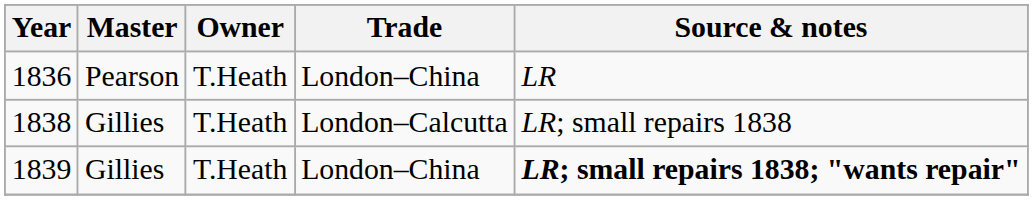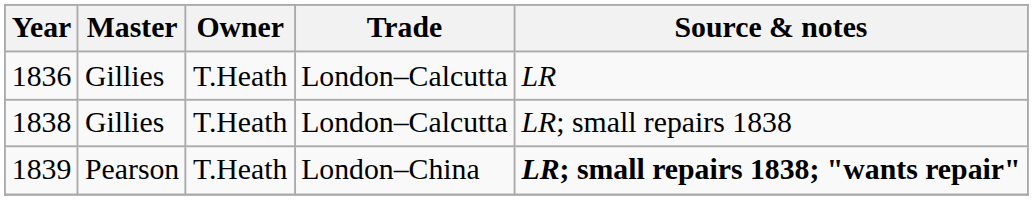1836 | Master: Pearson -> Gillies
1836 | Trade: London–China -> London–Calcutta
1839 | Master: Gillies -> Pearson
